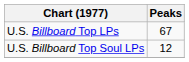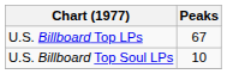U.S. Billboard Top Soul LPs | Peaks: 12 -> 10
